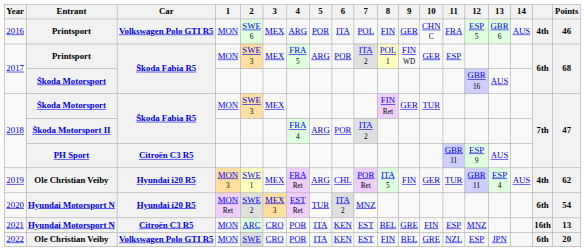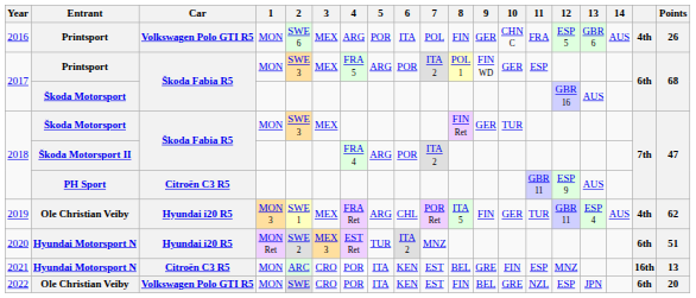2016 | Points: 46 -> 26
2020 | Points: 54 -> 51
